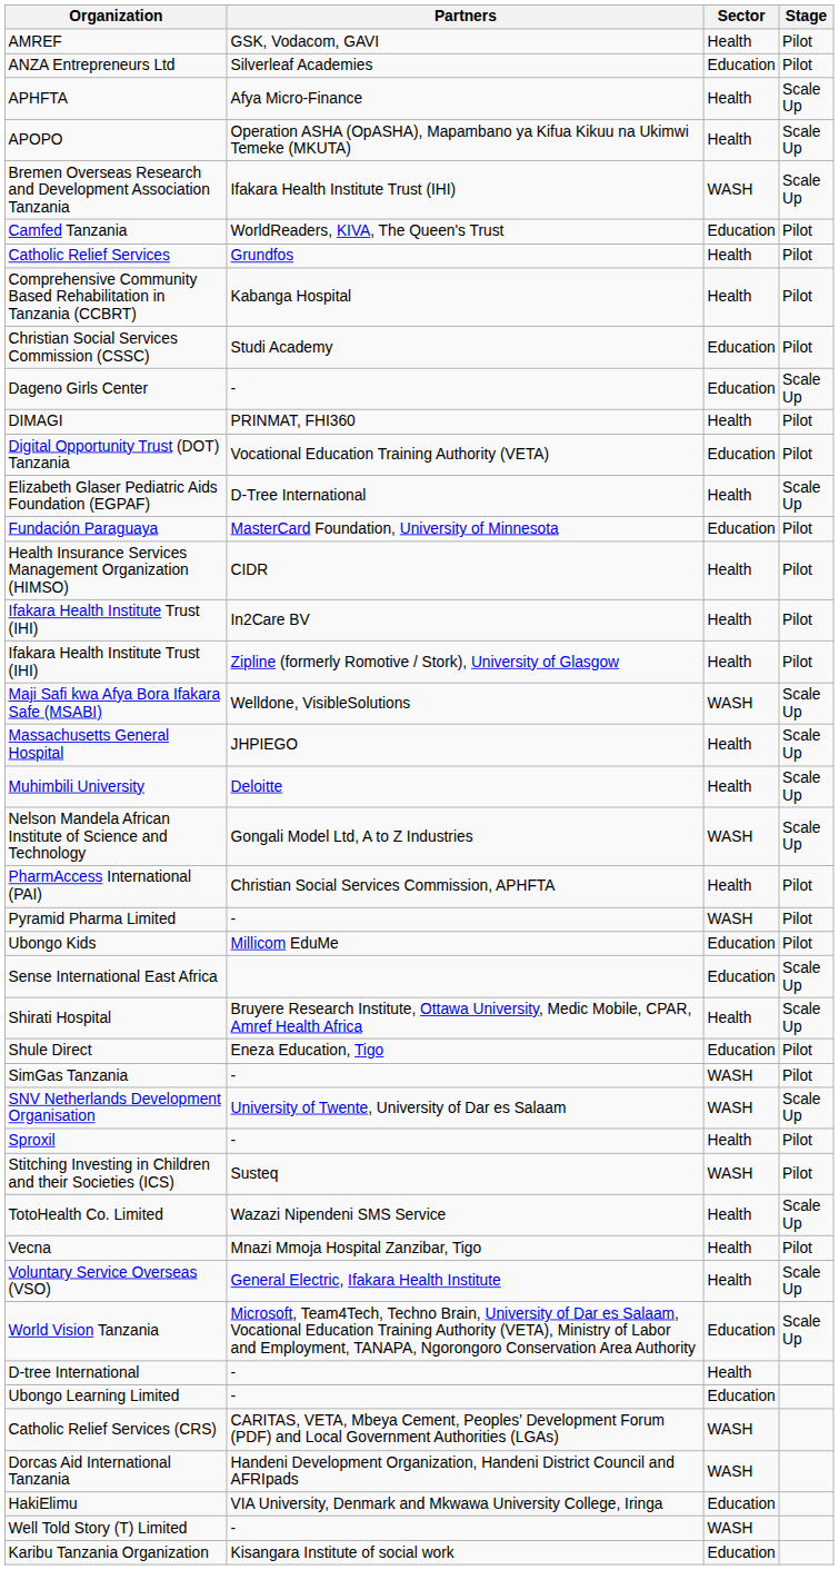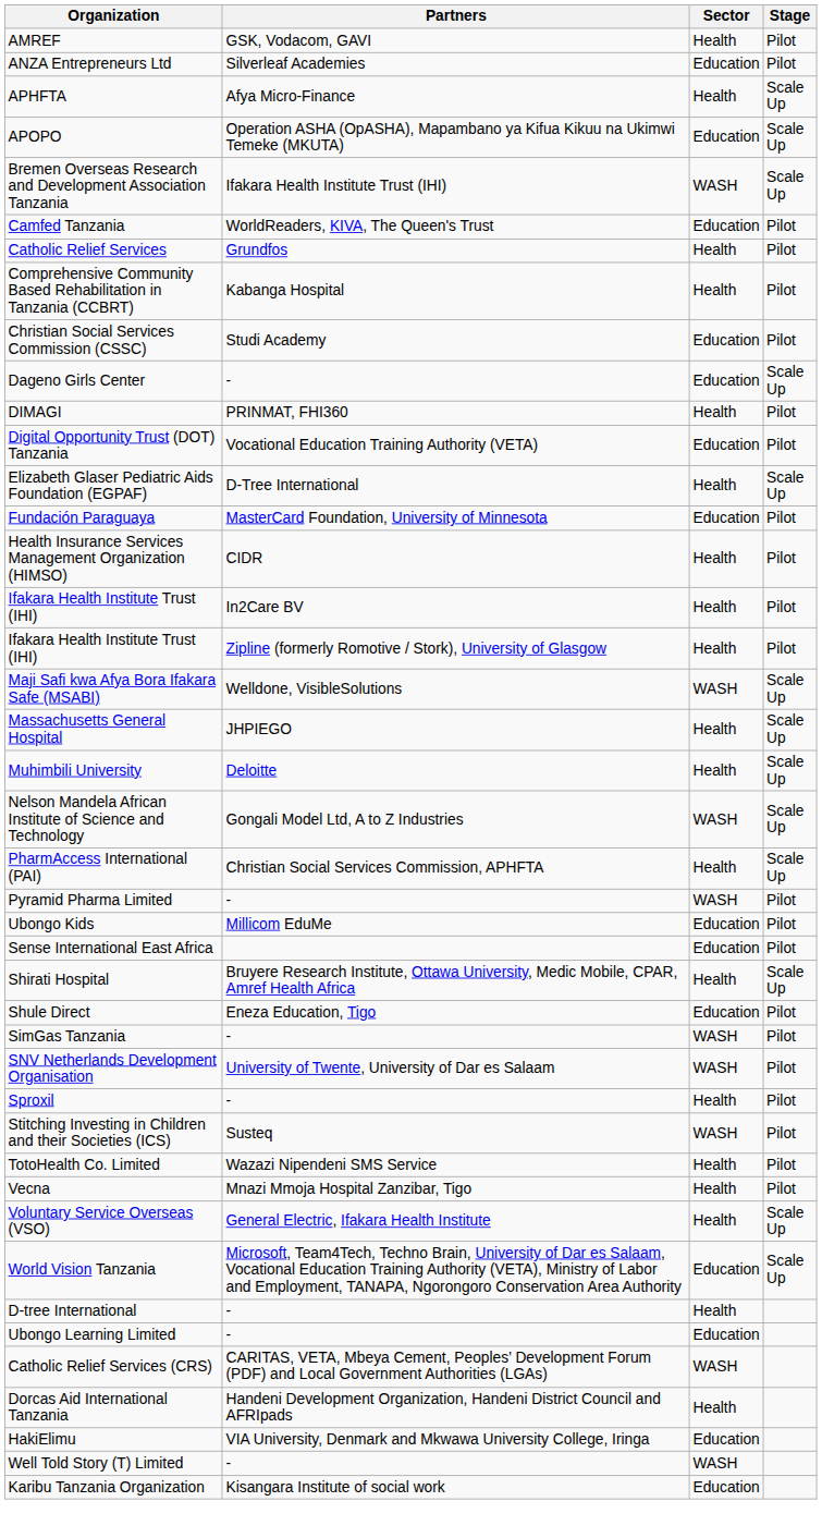APOPO | Sector: Health -> Education
PharmAccess International (PAI) | Stage: Pilot -> Scale Up
Sense International East Africa | Stage: Scale Up -> Pilot
SNV Netherlands Development Organisation | Stage: Scale Up -> Pilot
TotoHealth Co. Limited | Stage: Scale Up -> Pilot
Dorcas Aid International Tanzania | Sector: WASH -> Health
